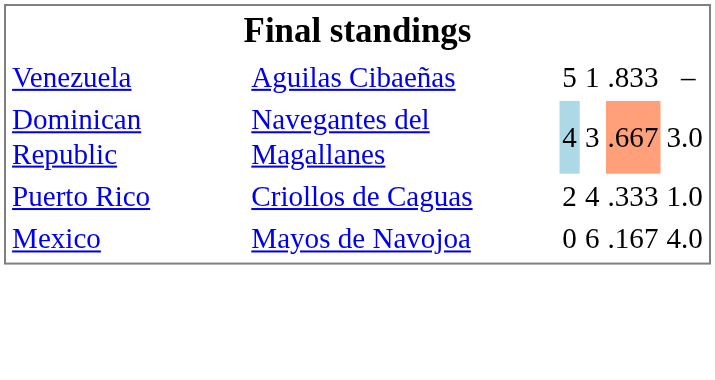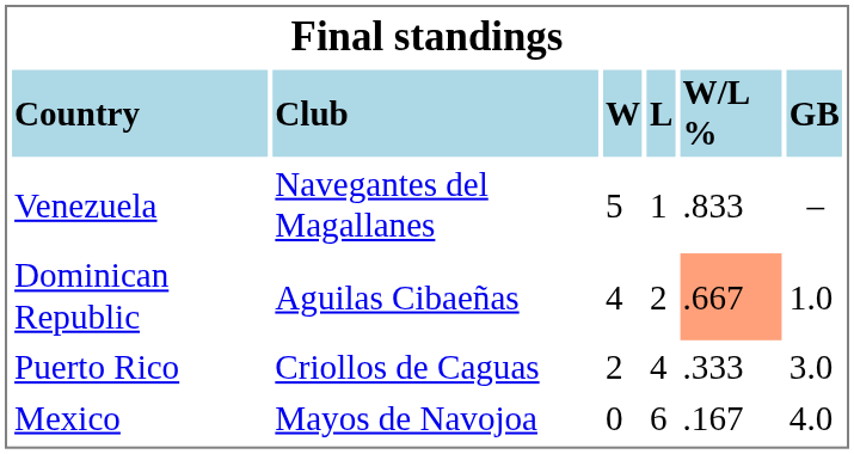+ row: Country | Club | W | L | W/L % | GB
Venezuela | column 2: Aguilas Cibaeñas -> Navegantes del Magallanes
Dominican Republic | column 2: Navegantes del Magallanes -> Aguilas Cibaeñas
Dominican Republic | column 3: lightblue background -> no background
Dominican Republic | column 4: 3 -> 2
Dominican Republic | column 6: 3.0 -> 1.0
Puerto Rico | column 6: 1.0 -> 3.0
